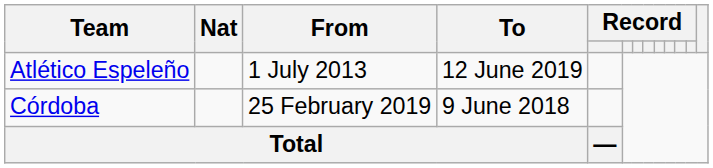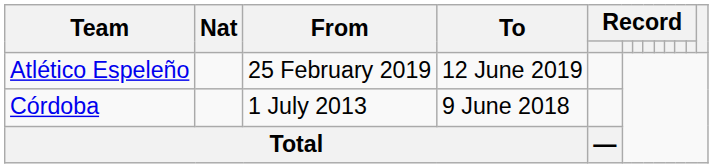Atlético Espeleño | From: 1 July 2013 -> 25 February 2019
Córdoba | From: 25 February 2019 -> 1 July 2013
